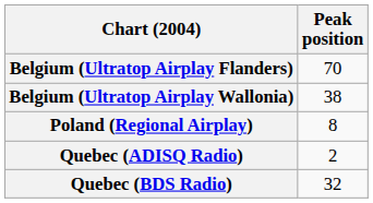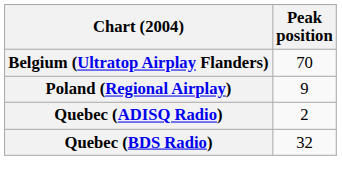- row: Belgium (Ultratop Airplay Wallonia) | 38
Poland (Regional Airplay) | Peak position: 8 -> 9
